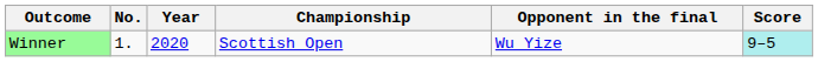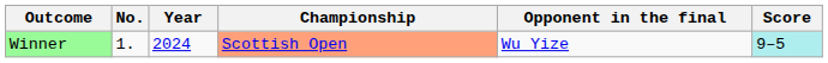Winner | Year: 2020 -> 2024
Winner | Championship: no background -> lightsalmon background
